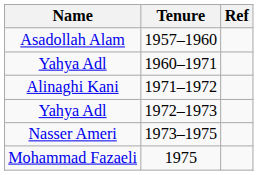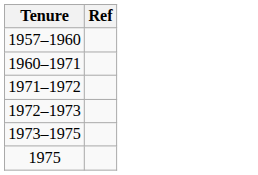- column: Name | Asadollah Alam | Yahya Adl | Alinaghi Kani | Yahya Adl | Nasser Ameri | Mohammad Fazaeli
